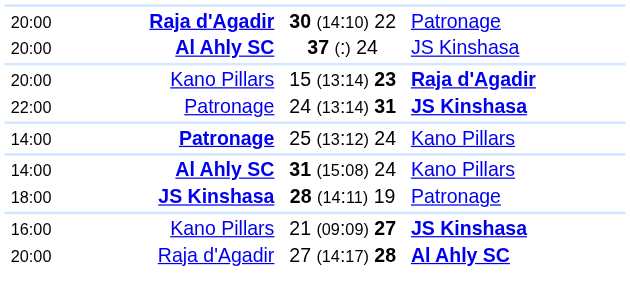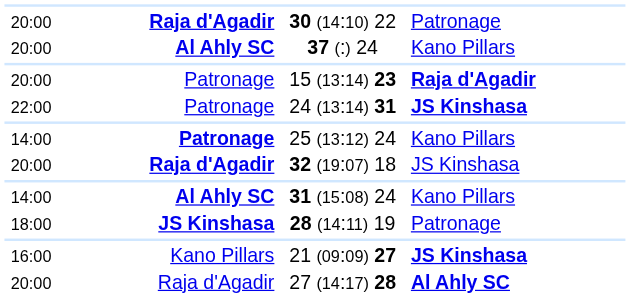37 (:) 24 | column 4: JS Kinshasa -> Kano Pillars
15 (13:14) 23 | column 2: Kano Pillars -> Patronage
+ row: 20:00 | Raja d'Agadir | 32 (19:07) 18 | JS Kinshasa
